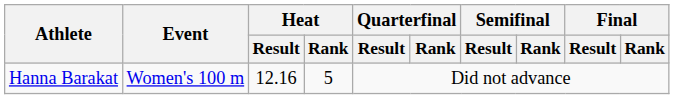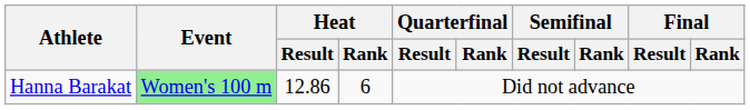Hanna Barakat | Event: no background -> lightgreen background
Hanna Barakat | Heat / Result: 12.16 -> 12.86
Hanna Barakat | Heat / Rank: 5 -> 6
